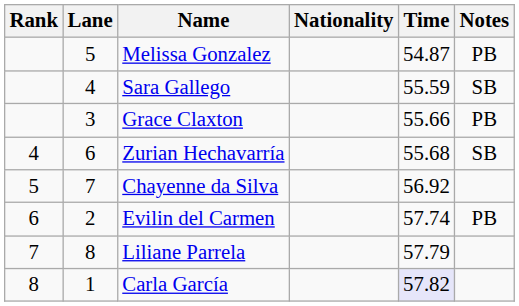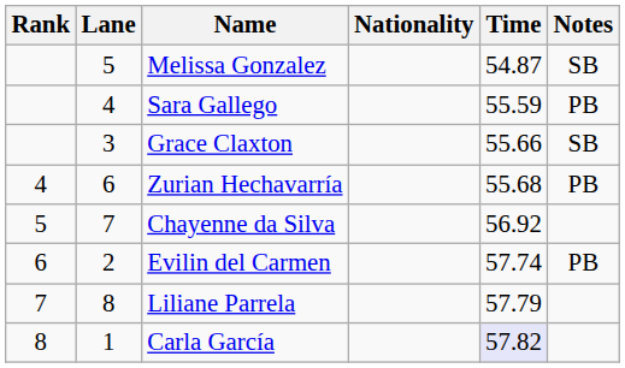Melissa Gonzalez | Notes: PB -> SB
Sara Gallego | Notes: SB -> PB
Grace Claxton | Notes: PB -> SB
Zurian Hechavarría | Notes: SB -> PB
